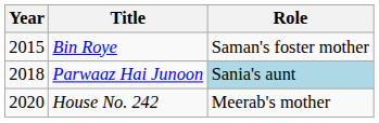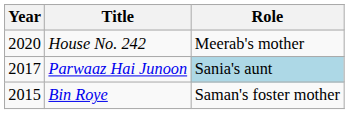rows swapped: Bin Roye <-> House No. 242
Parwaaz Hai Junoon | Year: 2018 -> 2017
